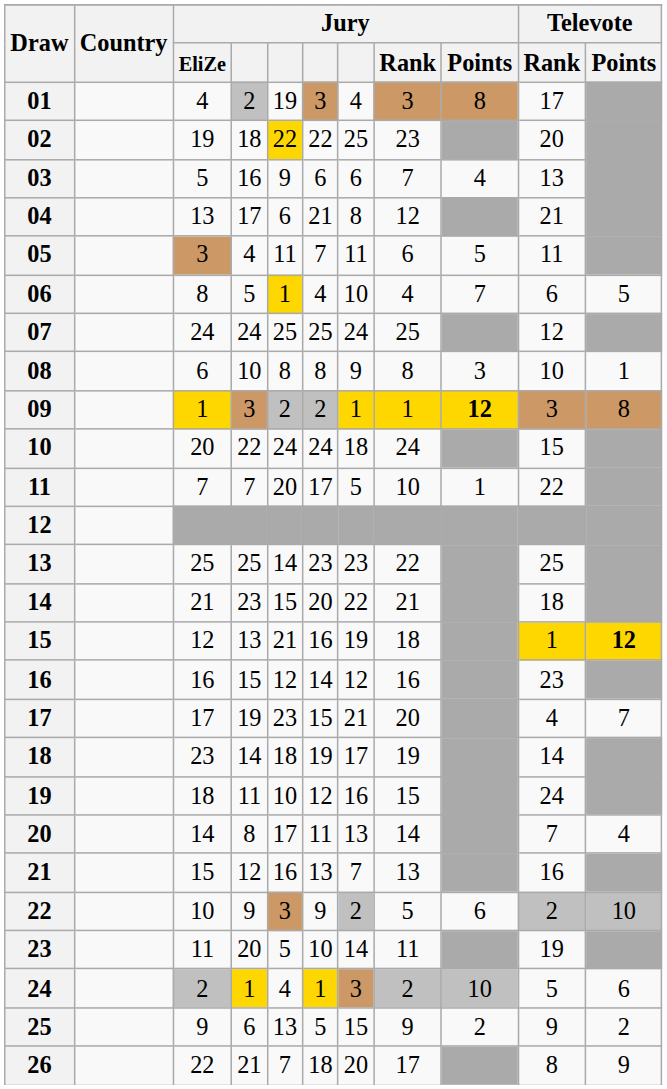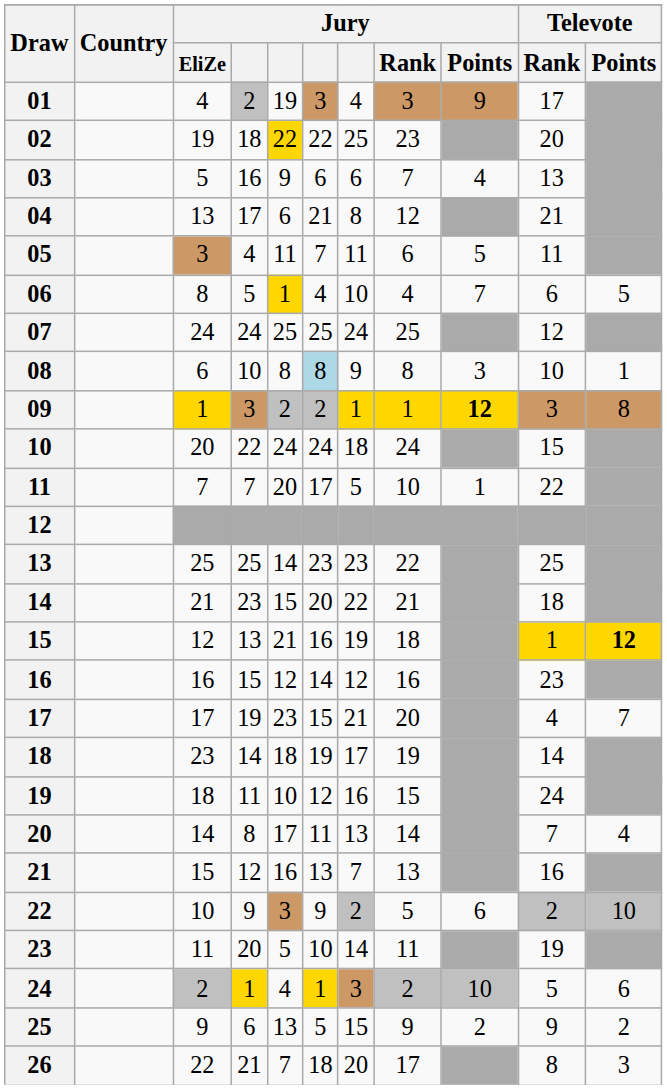01 | Jury / Points: 8 -> 9
08 | column 6: no background -> lightblue background
26 | Televote / Points: 9 -> 3
